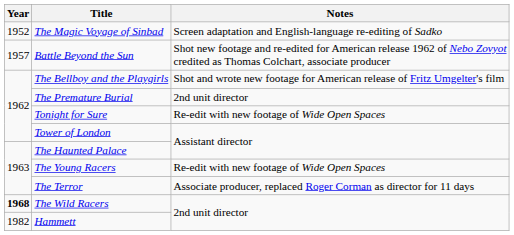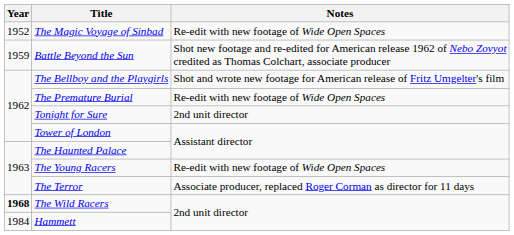The Magic Voyage of Sinbad | Notes: Screen adaptation and English-language re-editing of Sadko -> Re-edit with new footage of Wide Open Spaces
Battle Beyond the Sun | Year: 1957 -> 1959
The Premature Burial | Notes: 2nd unit director -> Re-edit with new footage of Wide Open Spaces
Tonight for Sure | Notes: Re-edit with new footage of Wide Open Spaces -> 2nd unit director
Hammett | Year: 1982 -> 1984
